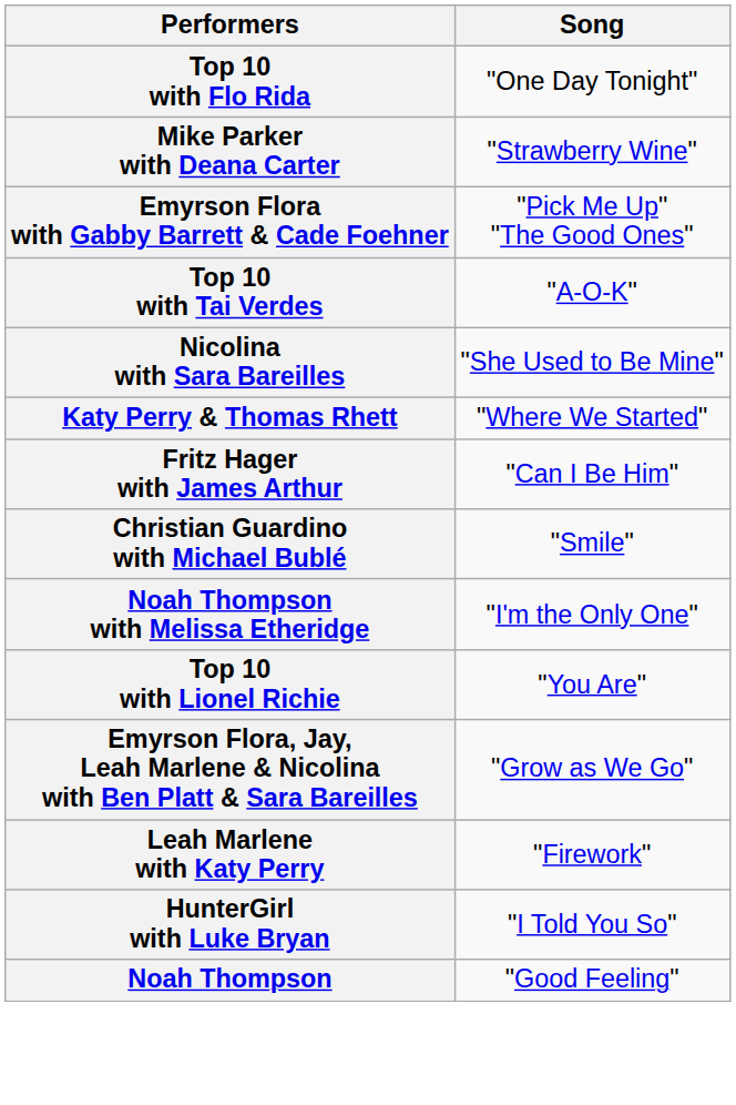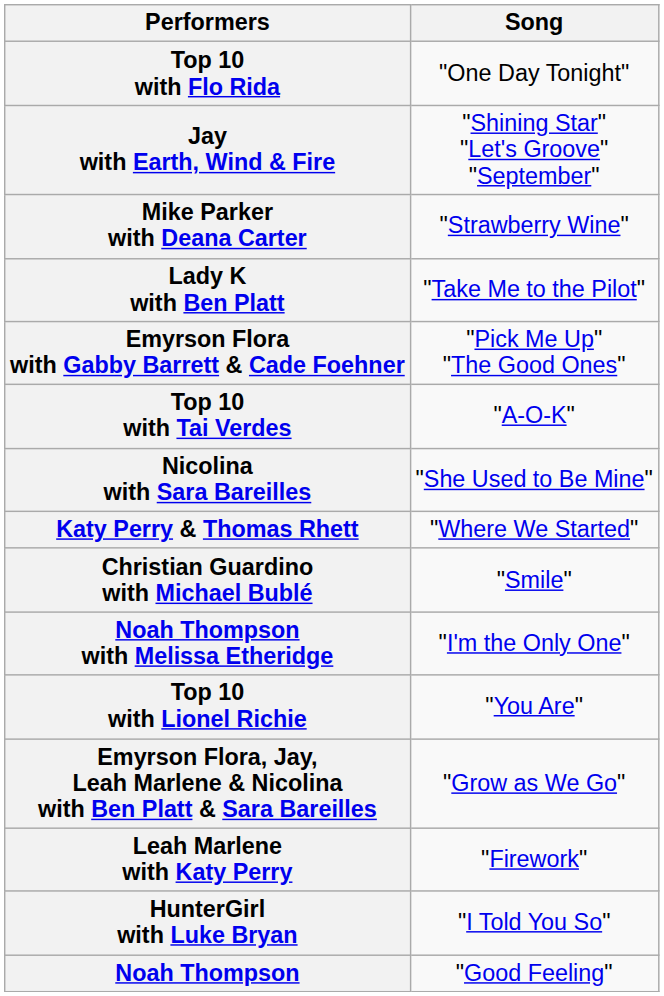+ row: Jay with Earth, Wind & Fire | "Shining Star" "Let's Groove" "September"
+ row: Lady K with Ben Platt | "Take Me to the Pilot"
- row: Fritz Hager with James Arthur | "Can I Be Him"
